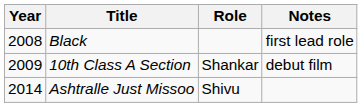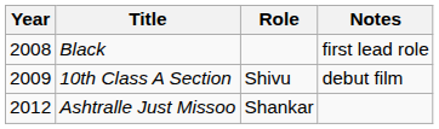10th Class A Section | Role: Shankar -> Shivu
Ashtralle Just Missoo | Year: 2014 -> 2012
Ashtralle Just Missoo | Role: Shivu -> Shankar
